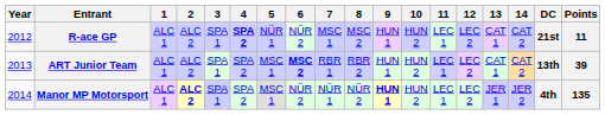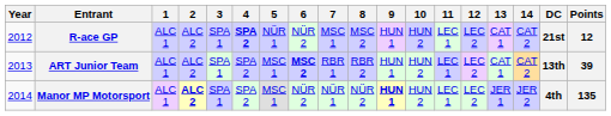R-ace GP | Points: 11 -> 12
